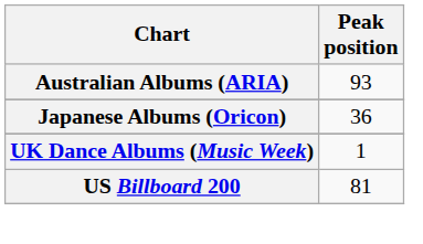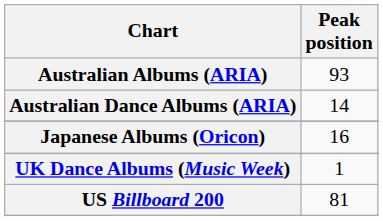+ row: Australian Dance Albums (ARIA) | 14
Japanese Albums (Oricon) | Peak position: 36 -> 16
